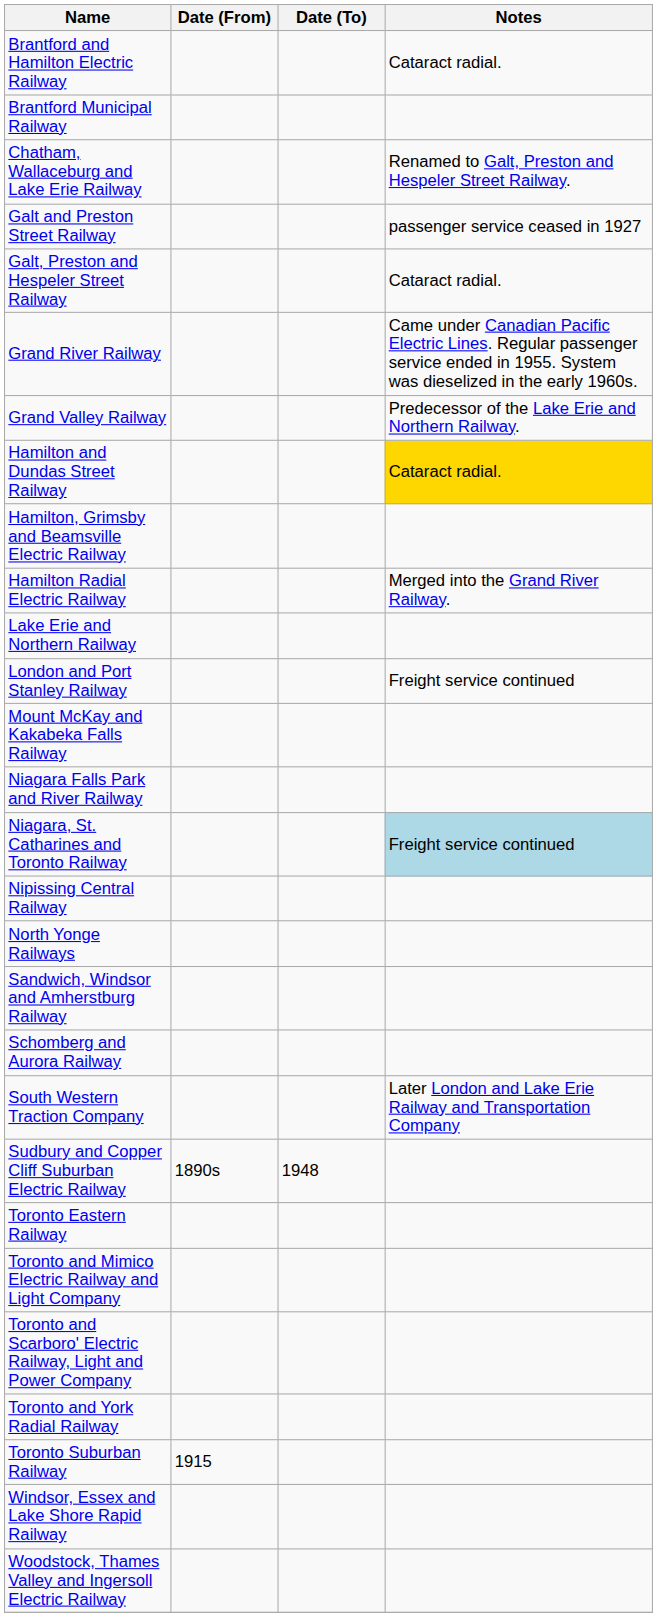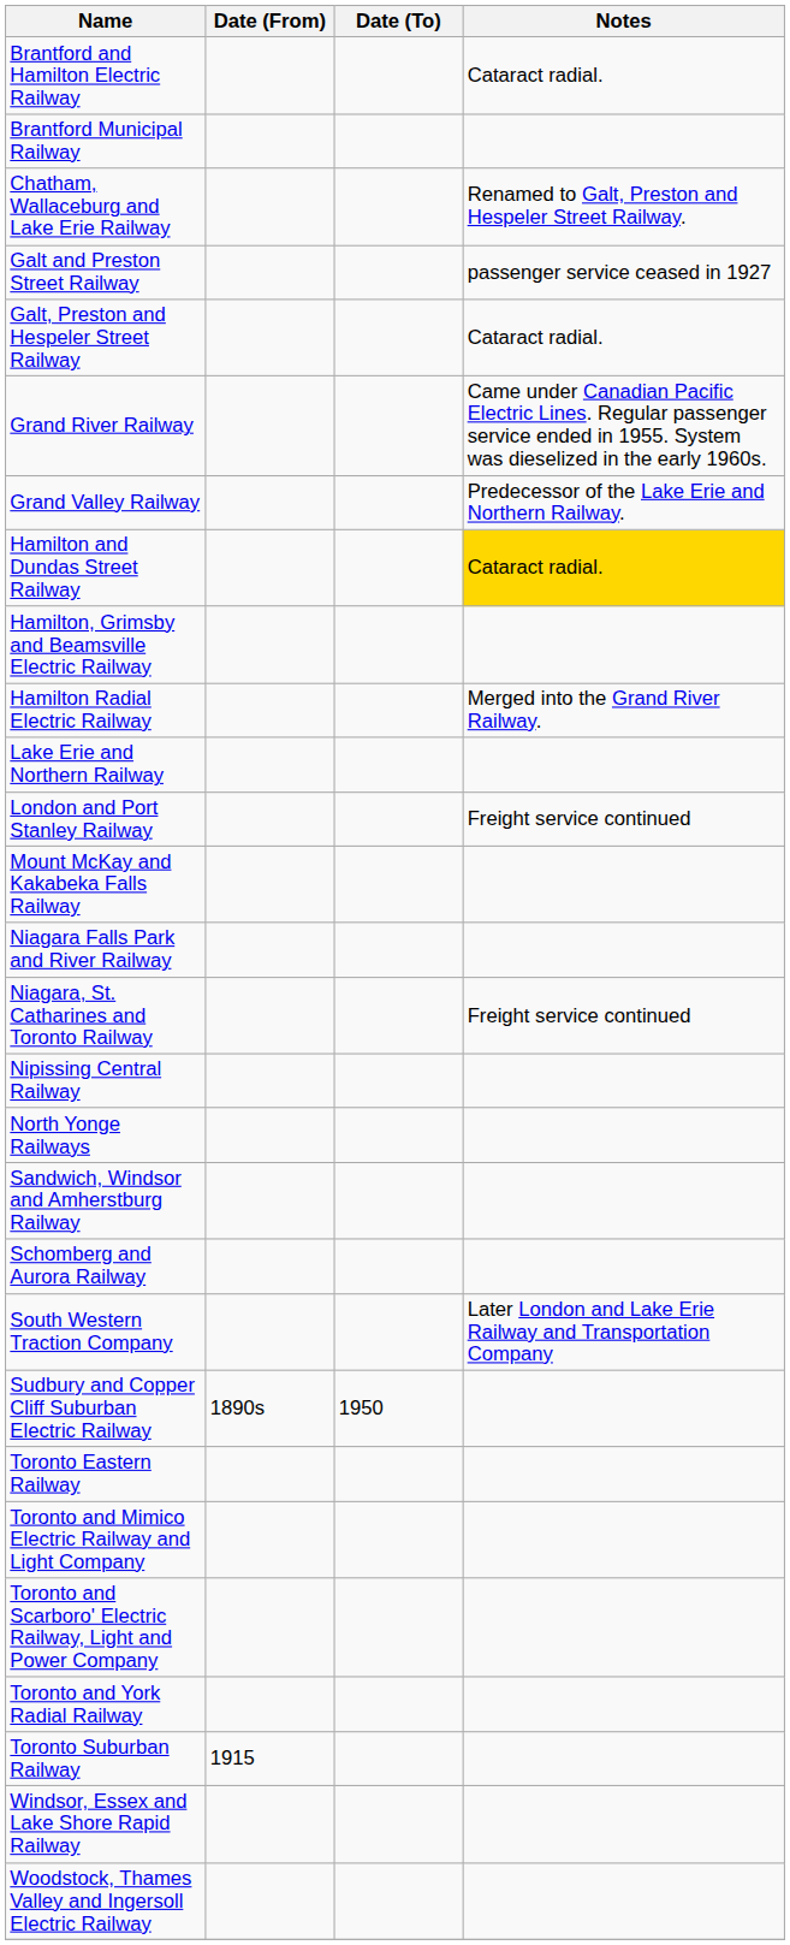Niagara, St. Catharines and Toronto Railway | Notes: lightblue background -> no background
Sudbury and Copper Cliff Suburban Electric Railway | Date (To): 1948 -> 1950
